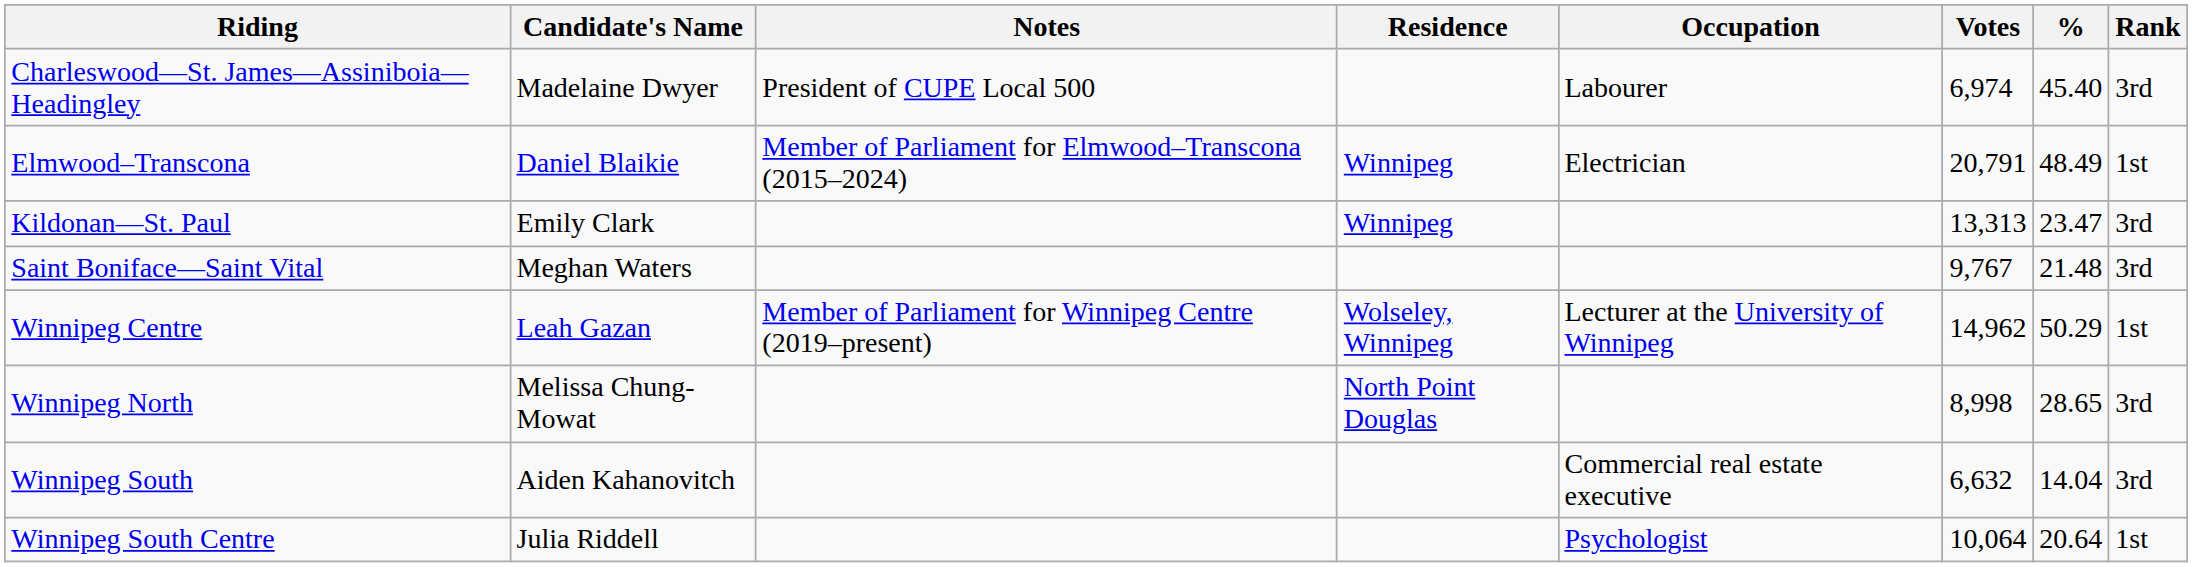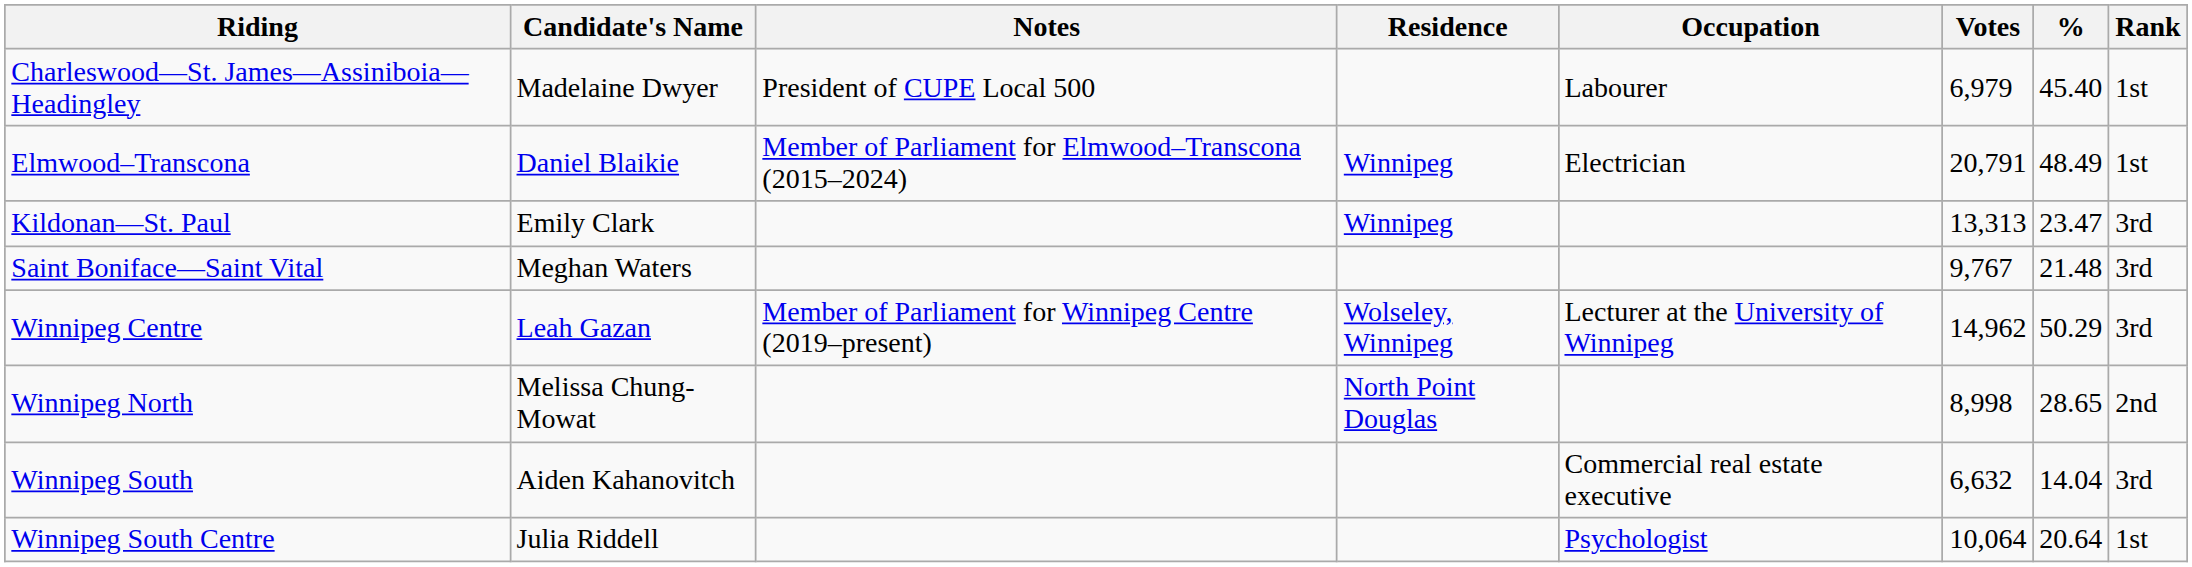Charleswood—St. James—Assiniboia—Headingley | Votes: 6,974 -> 6,979
Charleswood—St. James—Assiniboia—Headingley | Rank: 3rd -> 1st
Winnipeg Centre | Rank: 1st -> 3rd
Winnipeg North | Rank: 3rd -> 2nd
